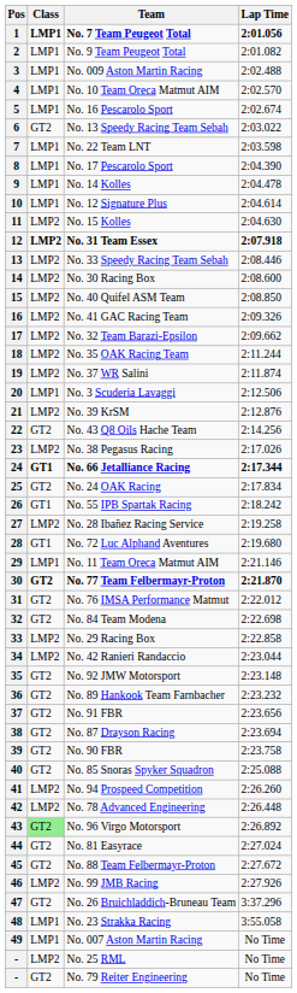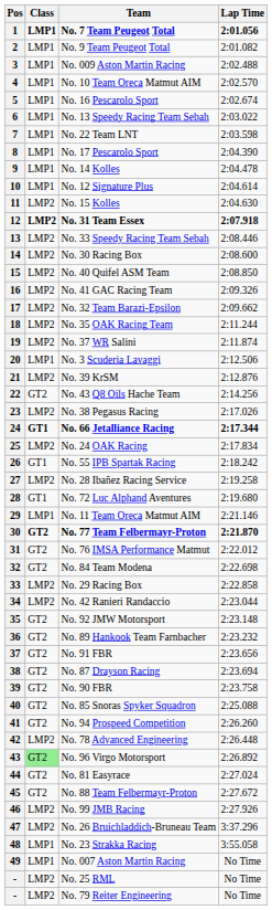6 | Class: GT2 -> LMP1
25 | Class: GT2 -> LMP2
41 | Class: LMP2 -> GT2
47 | Class: GT2 -> LMP2
- / No. 79 Reiter Engineering | Class: GT2 -> LMP2
